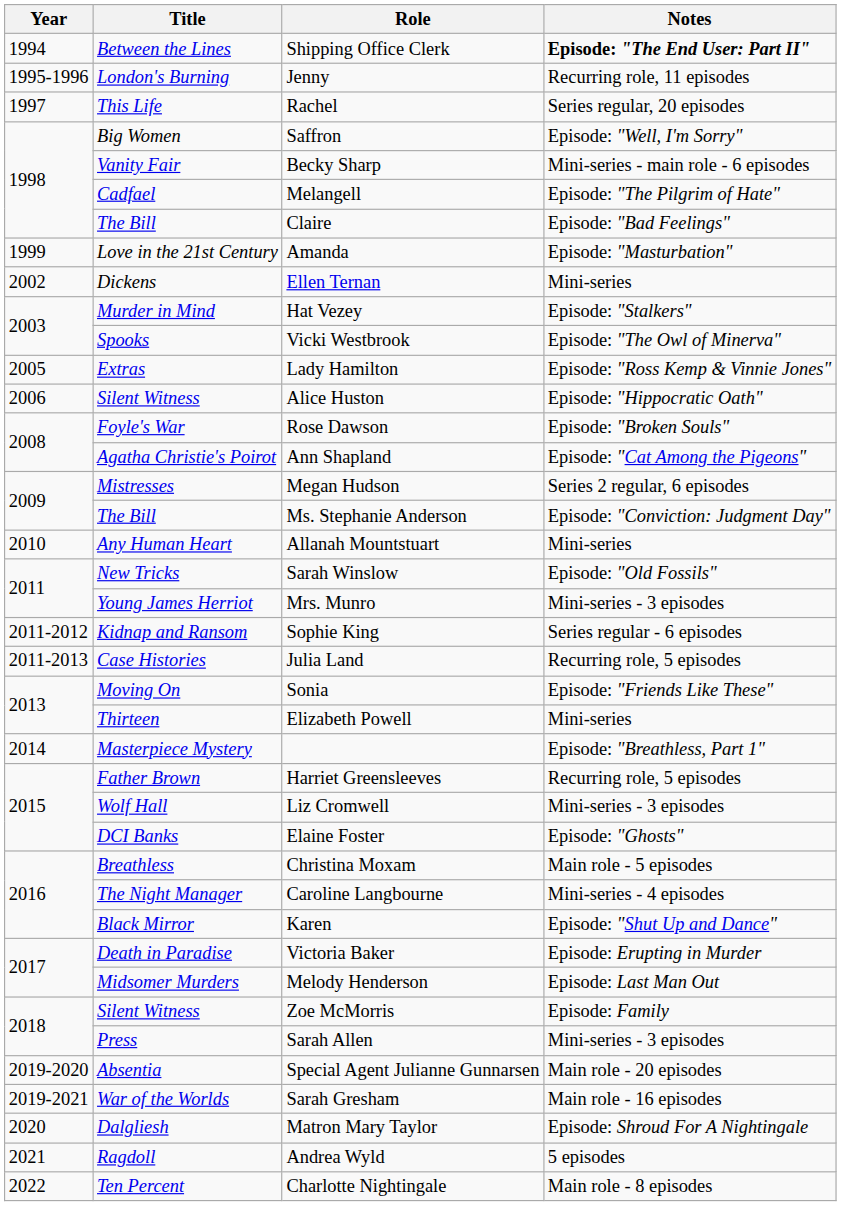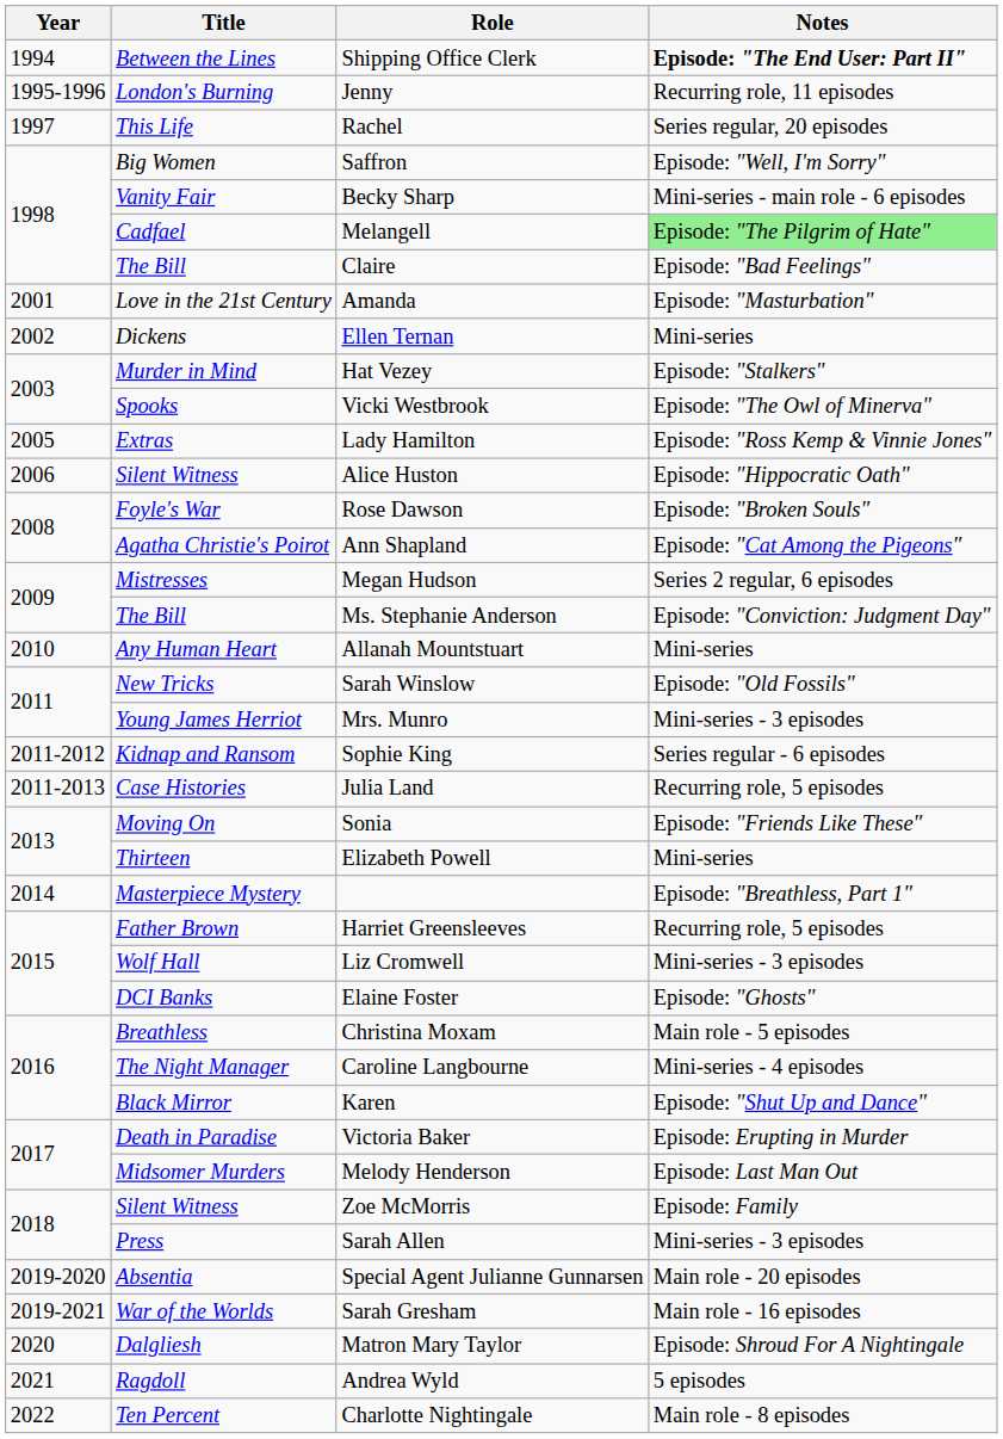Melangell | Notes: no background -> lightgreen background
Amanda | Year: 1999 -> 2001
